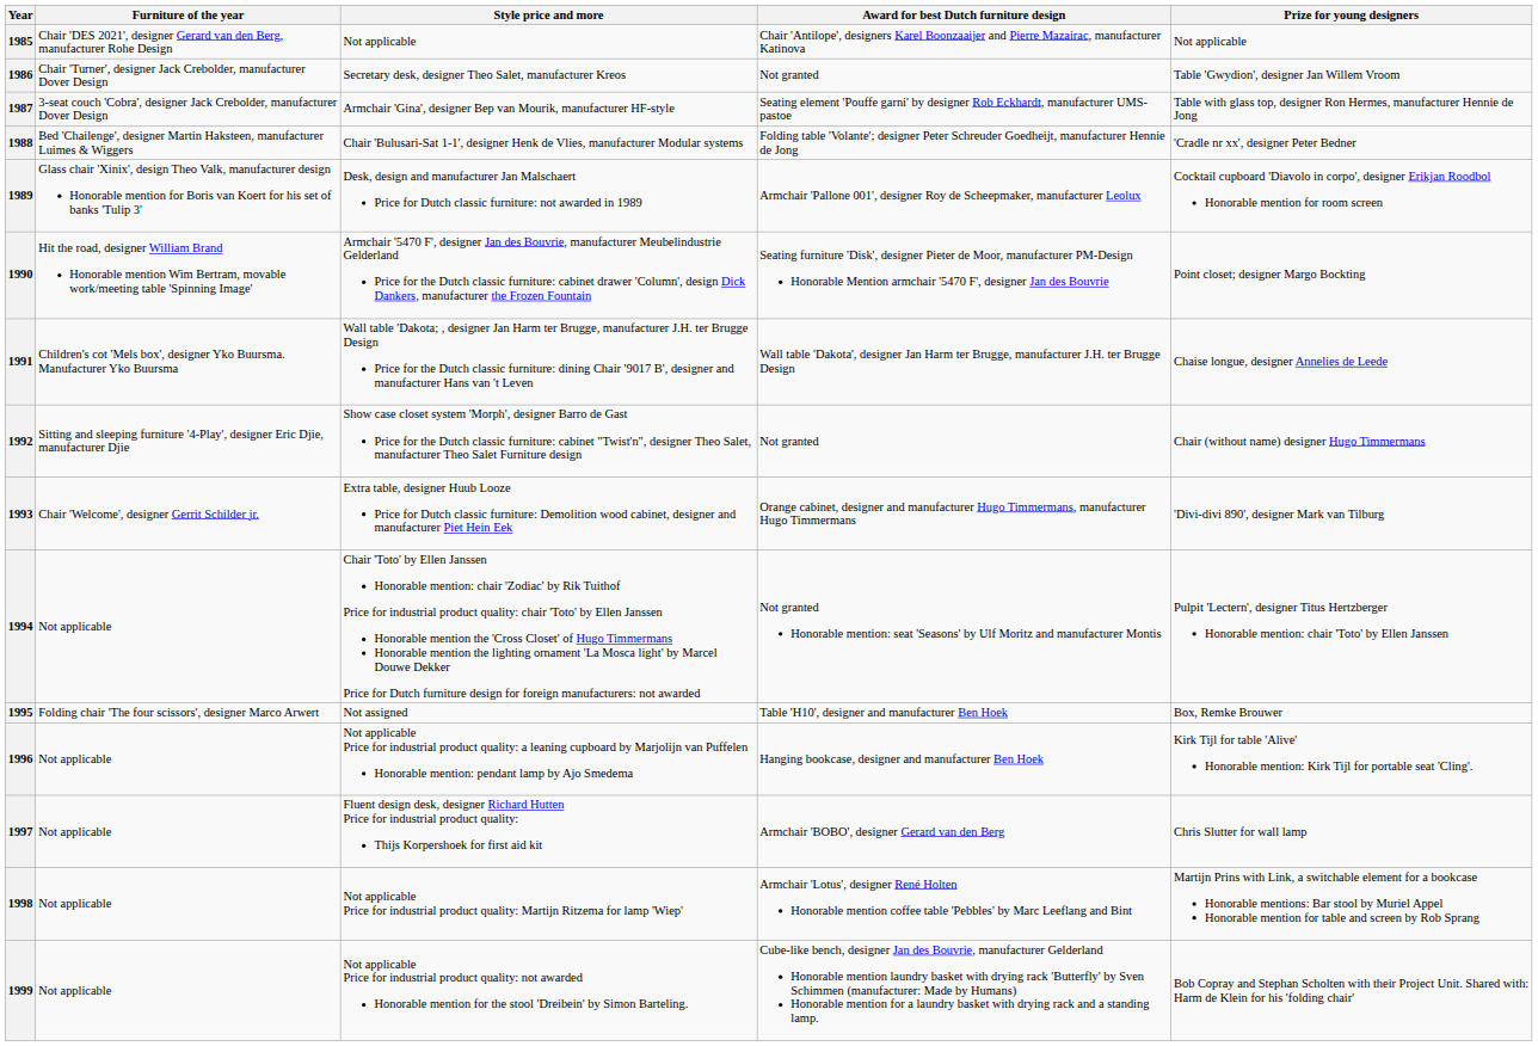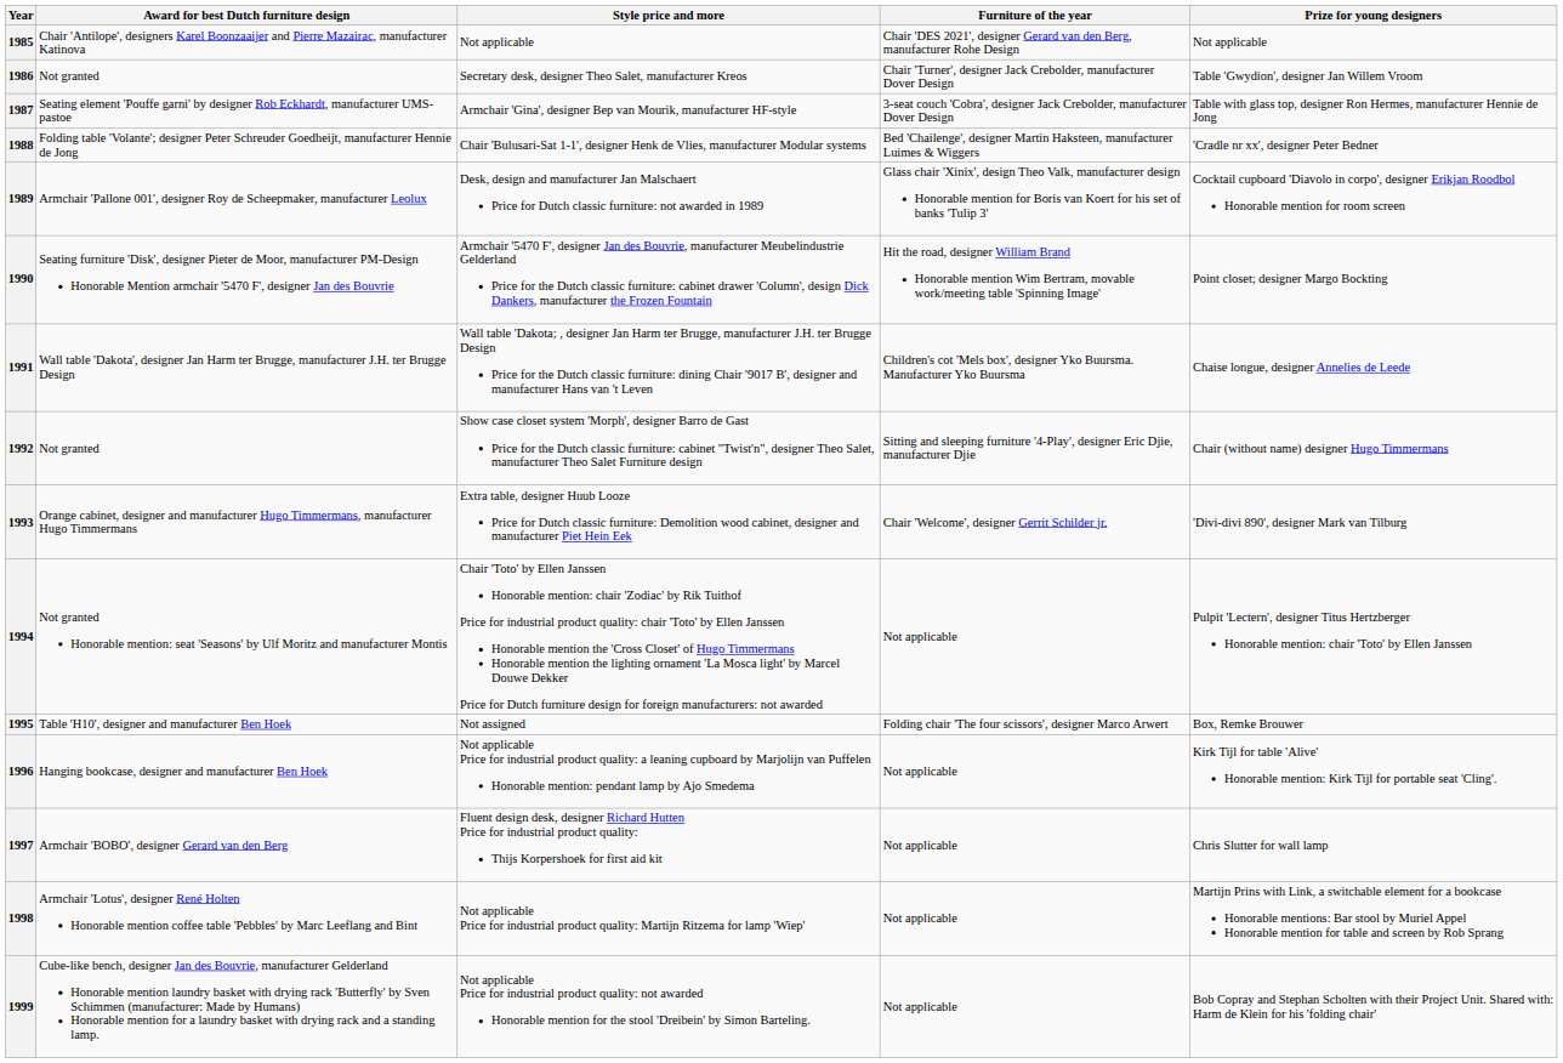columns swapped: Award for best Dutch furniture design <-> Furniture of the year
